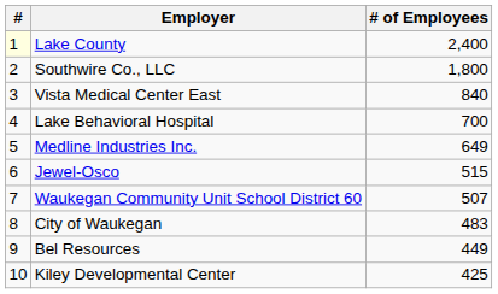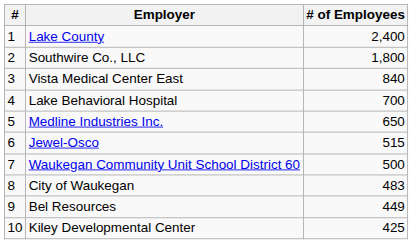Lake County | #: lightyellow background -> no background
Medline Industries Inc. | # of Employees: 649 -> 650
Waukegan Community Unit School District 60 | # of Employees: 507 -> 500
